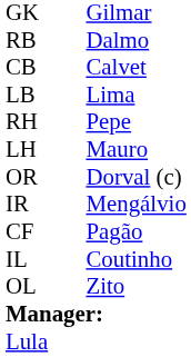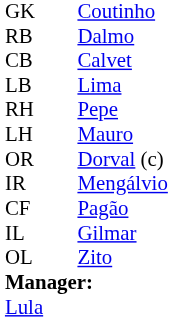GK | column 3: Gilmar -> Coutinho
IL | column 3: Coutinho -> Gilmar
